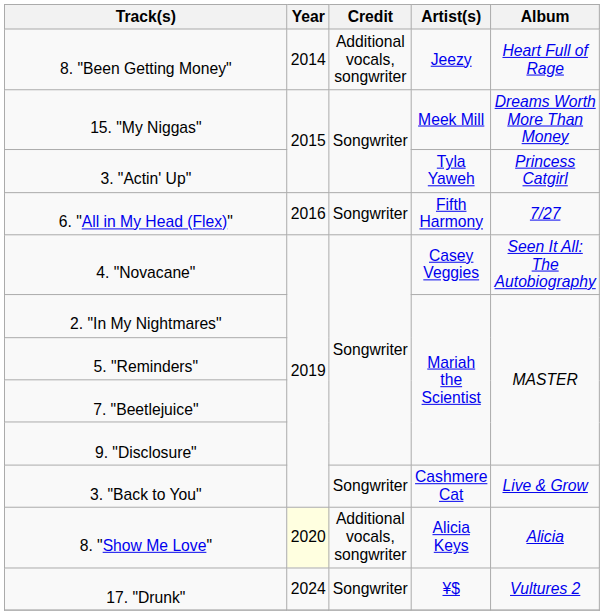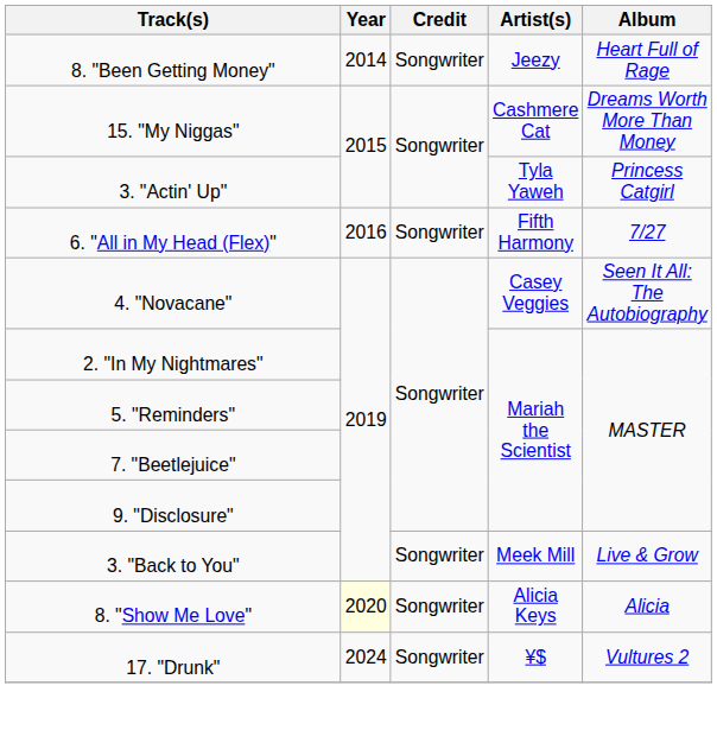8. "Been Getting Money" | Credit: Additional vocals, songwriter -> Songwriter
15. "My Niggas" | Artist(s): Meek Mill -> Cashmere Cat
3. "Back to You" | Artist(s): Cashmere Cat -> Meek Mill
8. "Show Me Love" | Credit: Additional vocals, songwriter -> Songwriter
